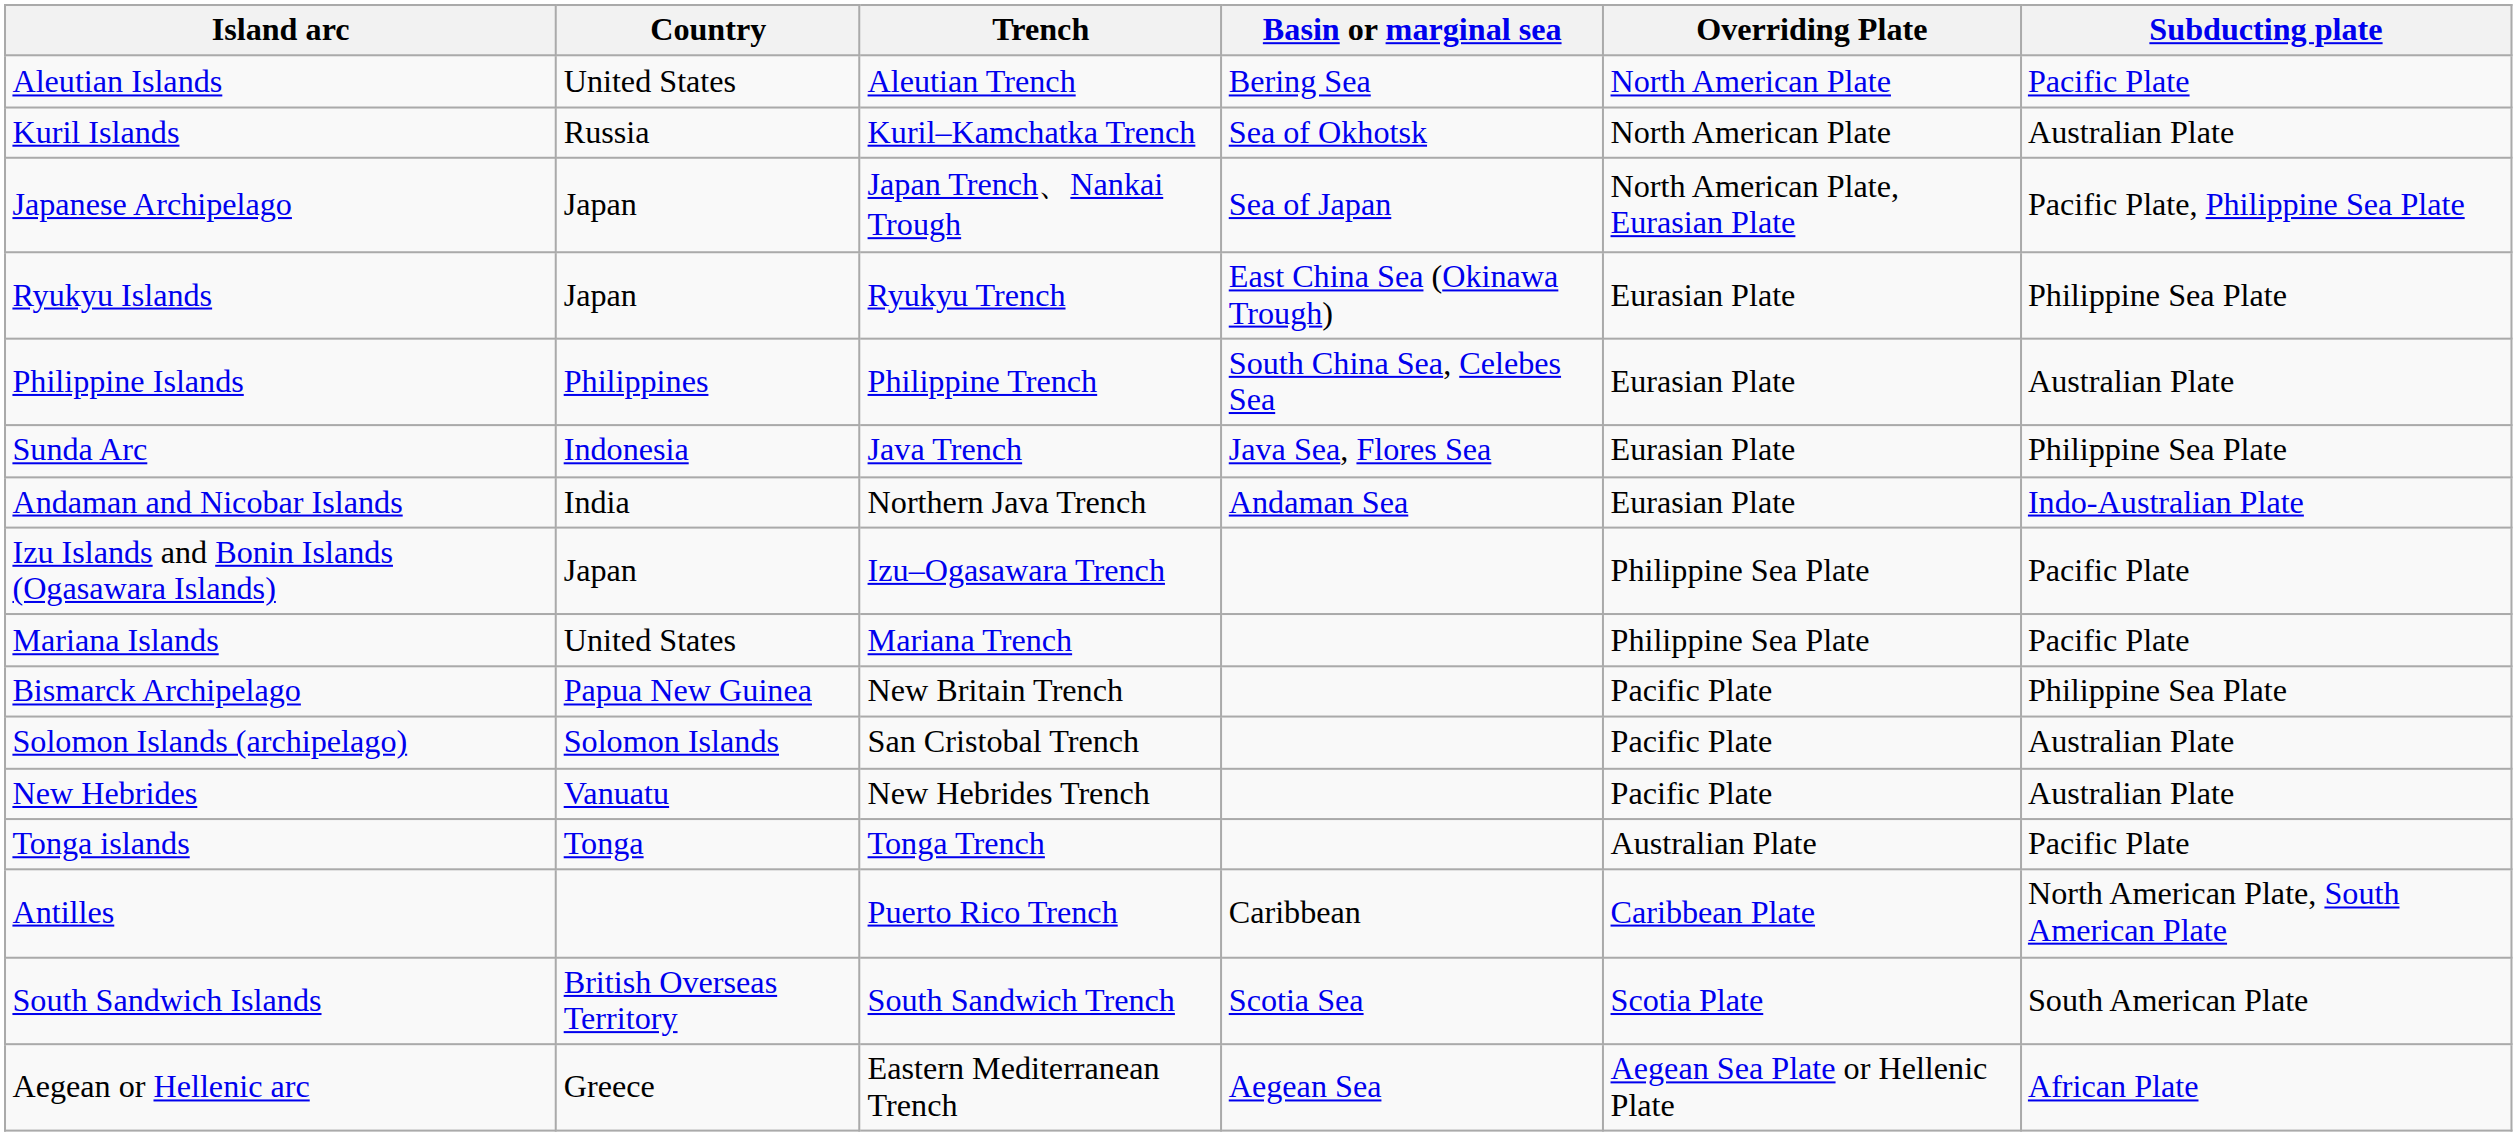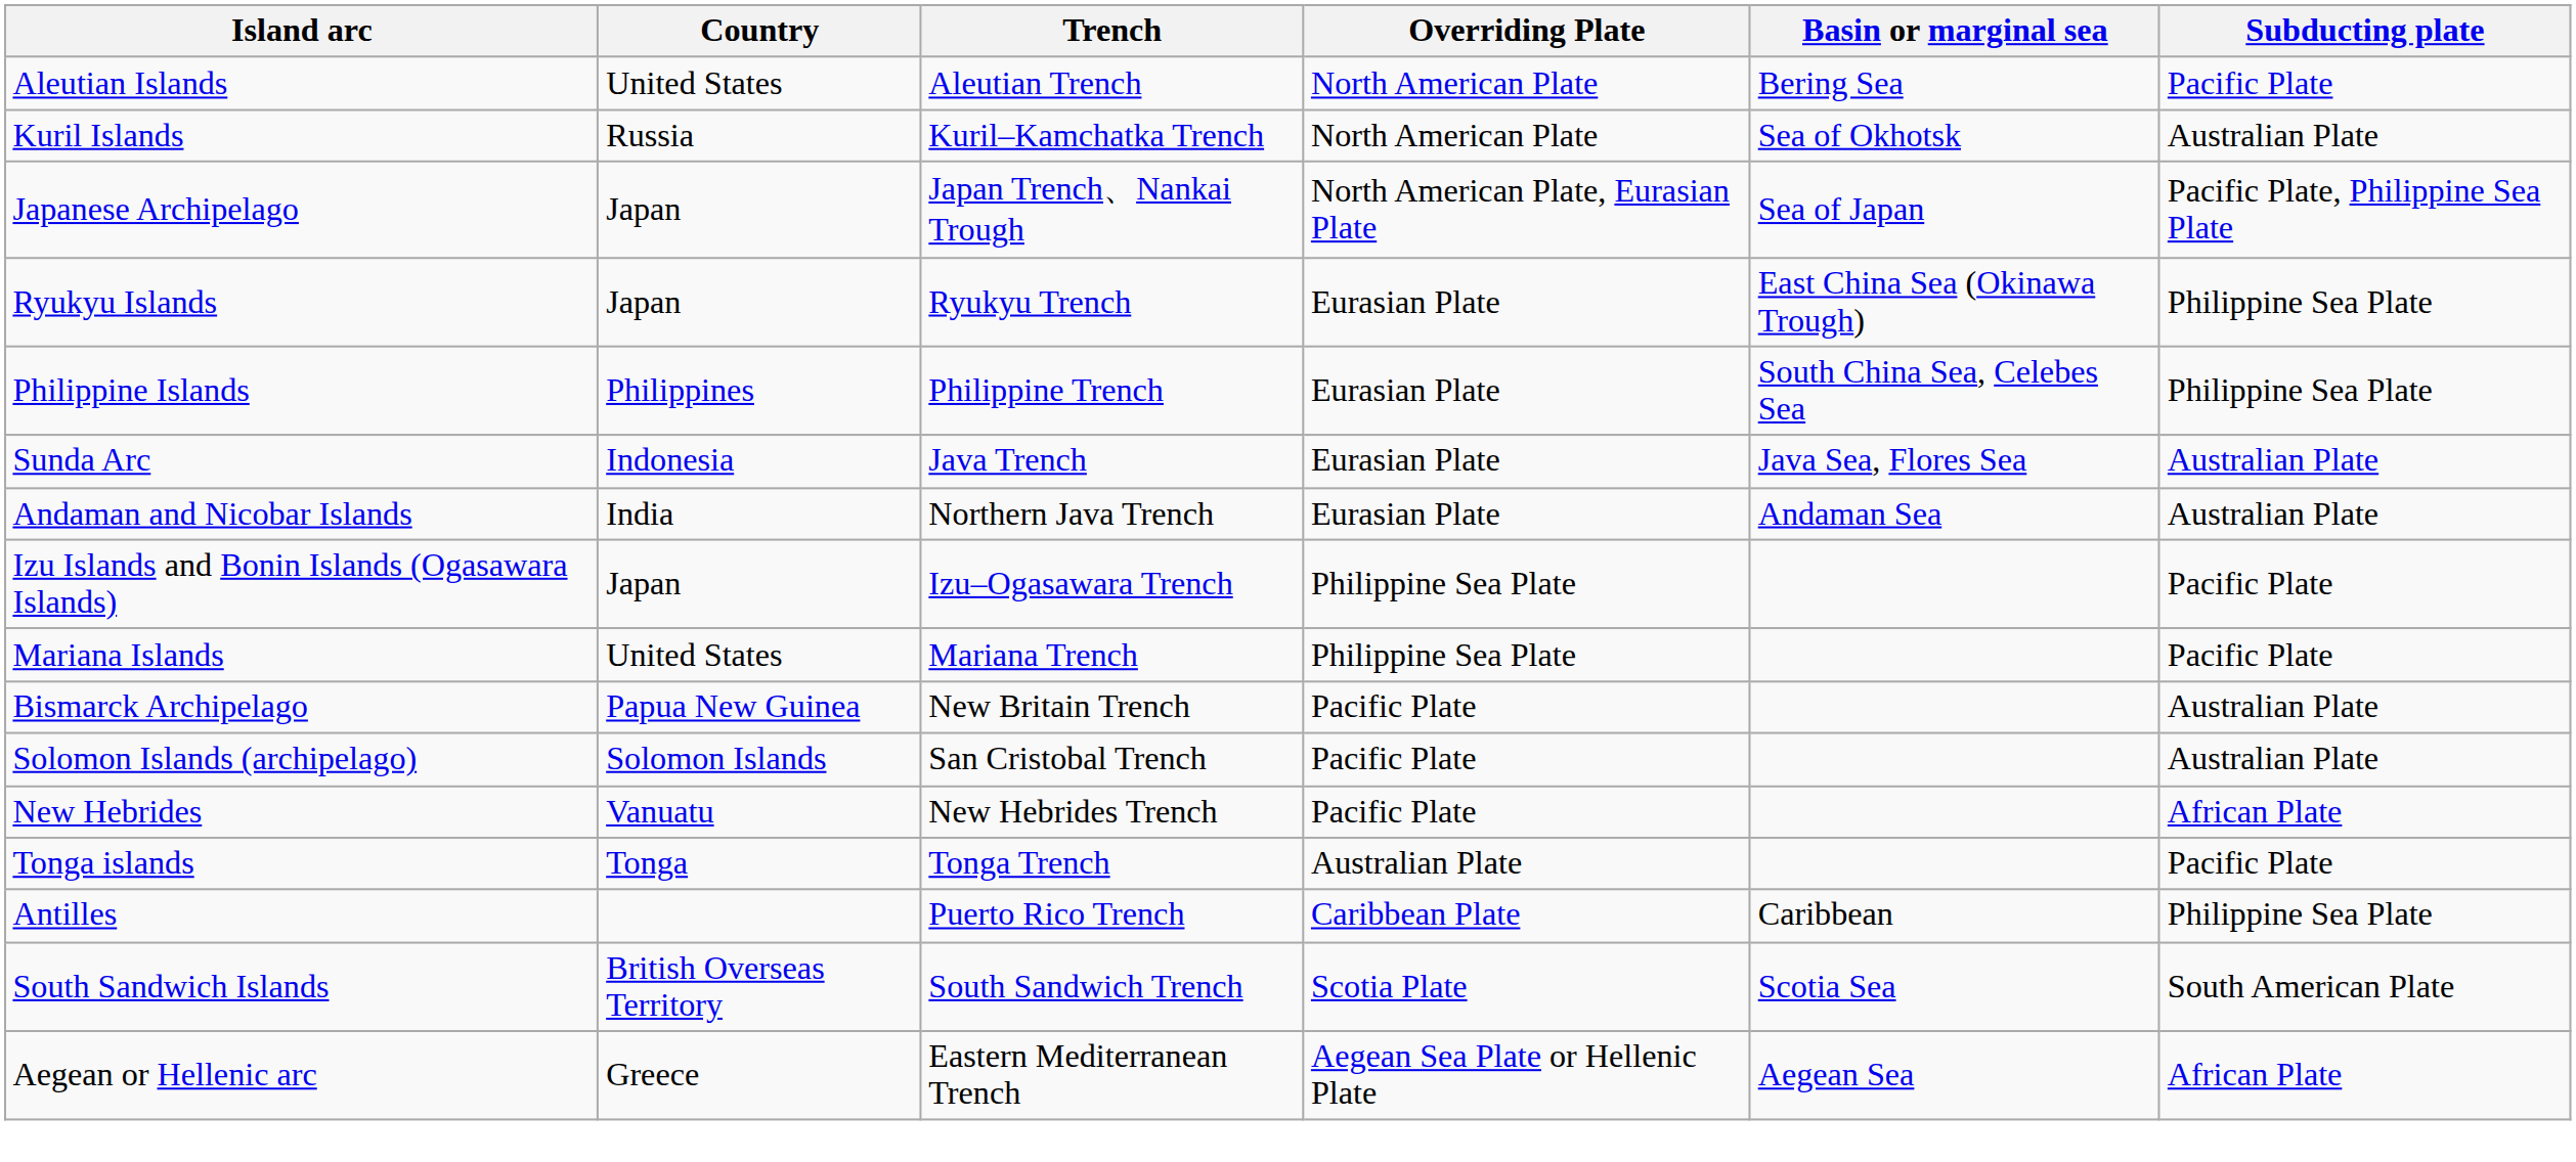columns swapped: Basin or marginal sea <-> Overriding Plate
Philippine Islands | Subducting plate: Australian Plate -> Philippine Sea Plate
Sunda Arc | Subducting plate: Philippine Sea Plate -> Australian Plate
Andaman and Nicobar Islands | Subducting plate: Indo-Australian Plate -> Australian Plate
Bismarck Archipelago | Subducting plate: Philippine Sea Plate -> Australian Plate
New Hebrides | Subducting plate: Australian Plate -> African Plate
Antilles | Subducting plate: North American Plate, South American Plate -> Philippine Sea Plate
